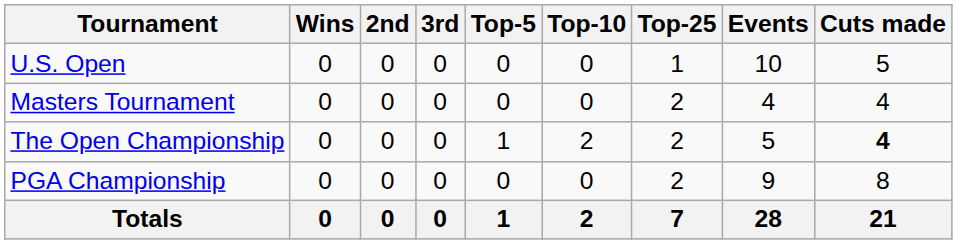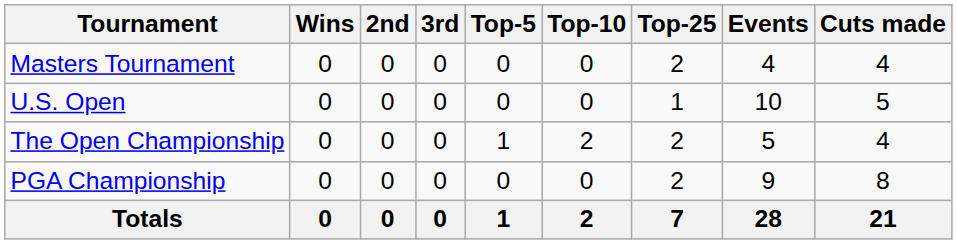rows swapped: Masters Tournament <-> U.S. Open
The Open Championship | Cuts made: bold -> normal
